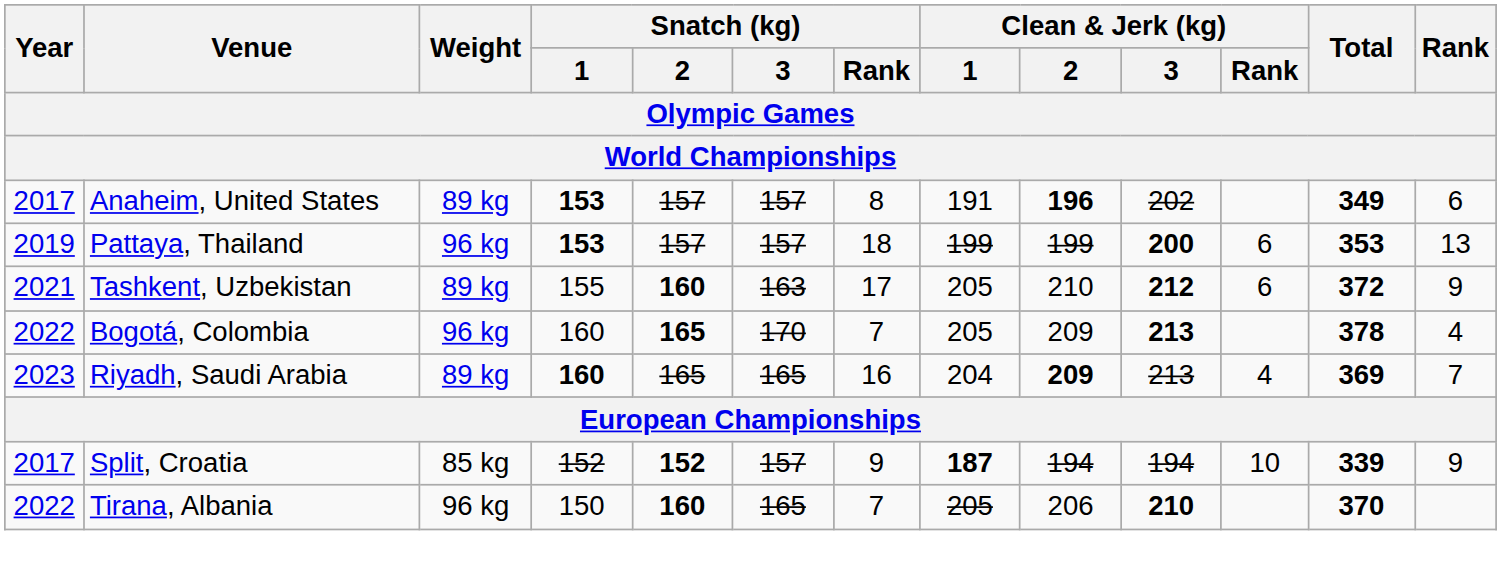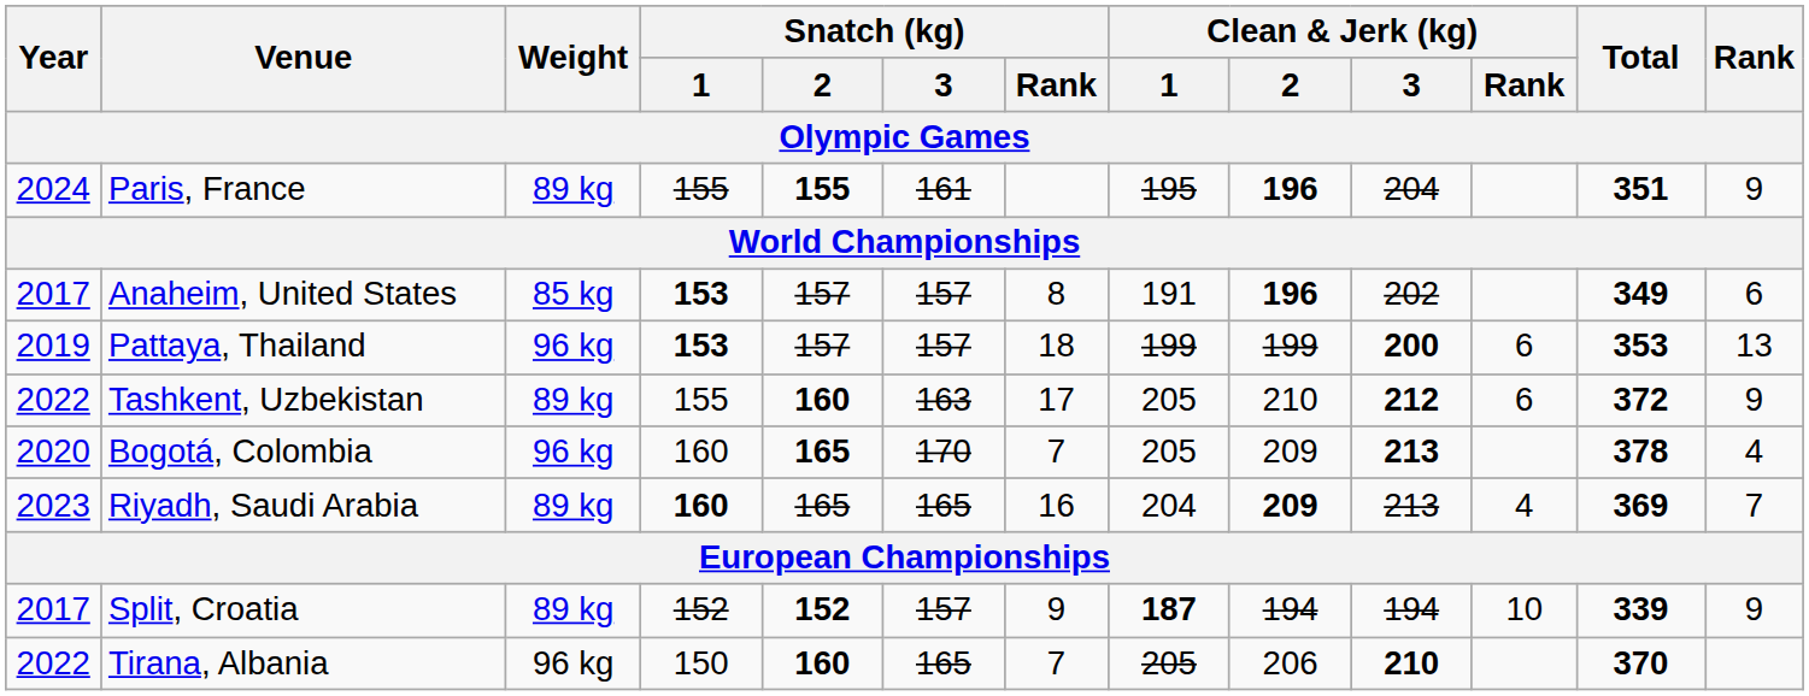+ row: 2024 | Paris, France | 89 kg | 155 | 155 | 161 | 195 | 196 | 204 | 351 | 9
Anaheim, United States | Weight: 89 kg -> 85 kg
Tashkent, Uzbekistan | Year: 2021 -> 2022
Bogotá, Colombia | Year: 2022 -> 2020
Split, Croatia | Weight: 85 kg -> 89 kg
